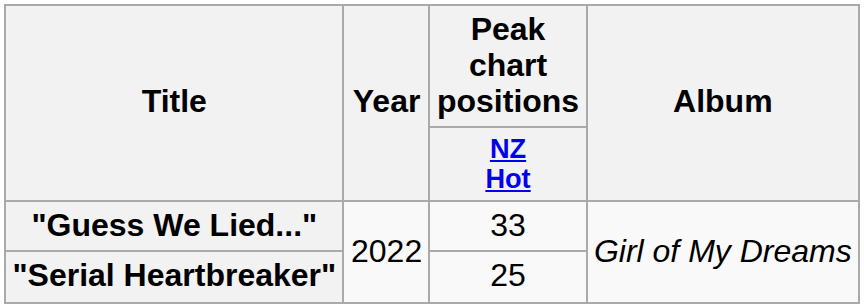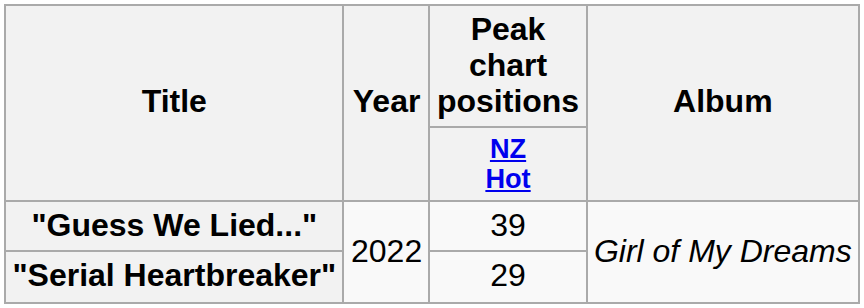"Guess We Lied..." | Peak chart positions / NZ Hot: 33 -> 39
"Serial Heartbreaker" | Peak chart positions / NZ Hot: 25 -> 29
